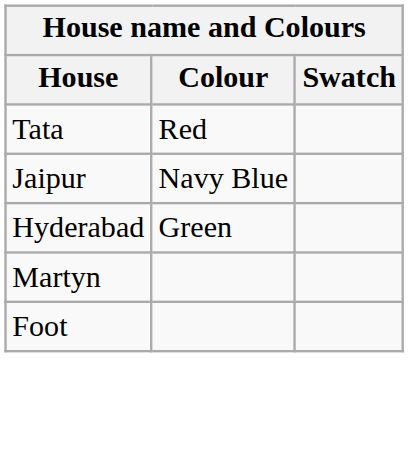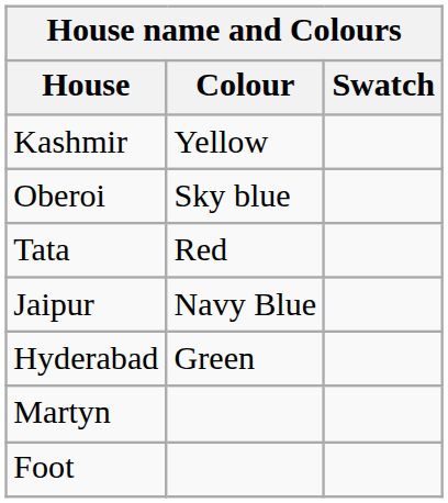+ row: Kashmir | Yellow
+ row: Oberoi | Sky blue
